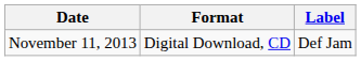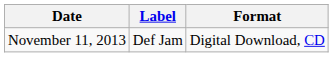columns swapped: Format <-> Label
